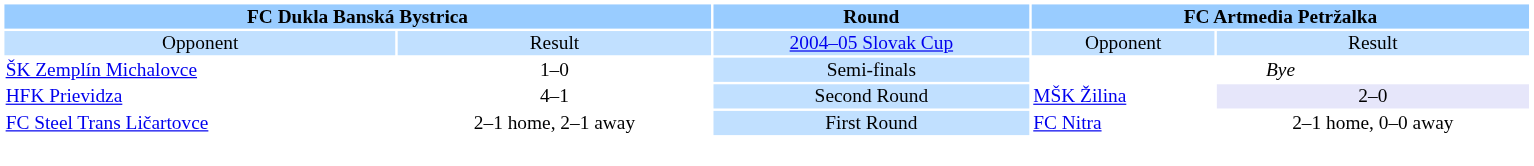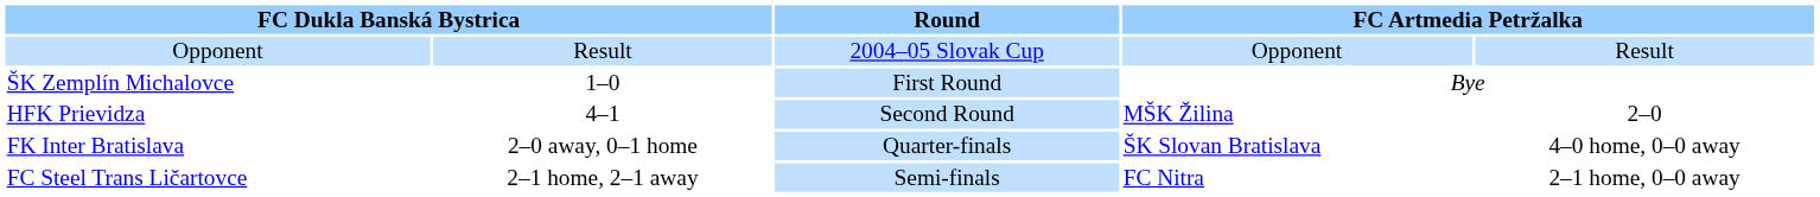ŠK Zemplín Michalovce | Round: Semi-finals -> First Round
HFK Prievidza | column 5: lavender background -> no background
+ row: FK Inter Bratislava | 2–0 away, 0–1 home | Quarter-finals | ŠK Slovan Bratislava | 4–0 home, 0–0 away
FC Steel Trans Ličartovce | Round: First Round -> Semi-finals
